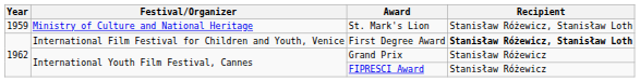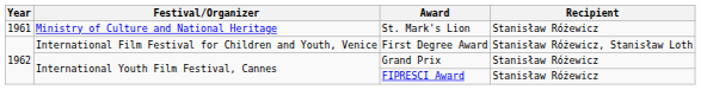St. Mark's Lion | Year: 1959 -> 1961
St. Mark's Lion | Recipient: Stanisław Różewicz, Stanisław Loth -> Stanisław Różewicz
First Degree Award | Recipient: bold -> normal
